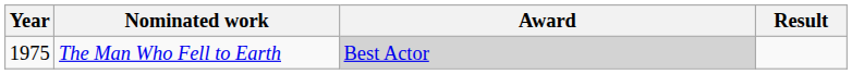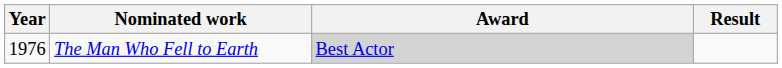The Man Who Fell to Earth | Year: 1975 -> 1976
